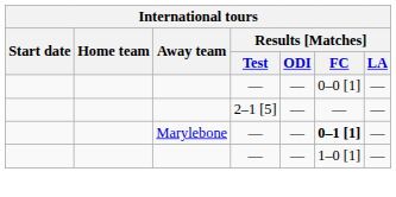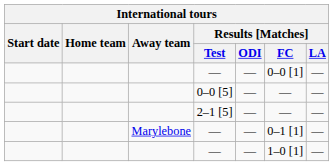+ row: 0–0 [5] | — | — | —
Marylebone / — | Results [Matches] / FC: bold -> normal
